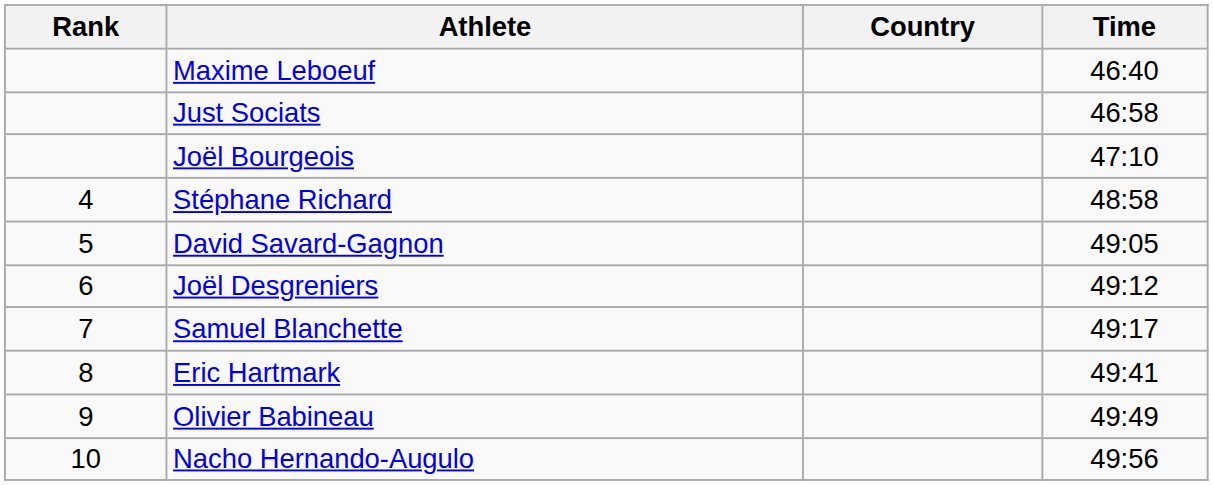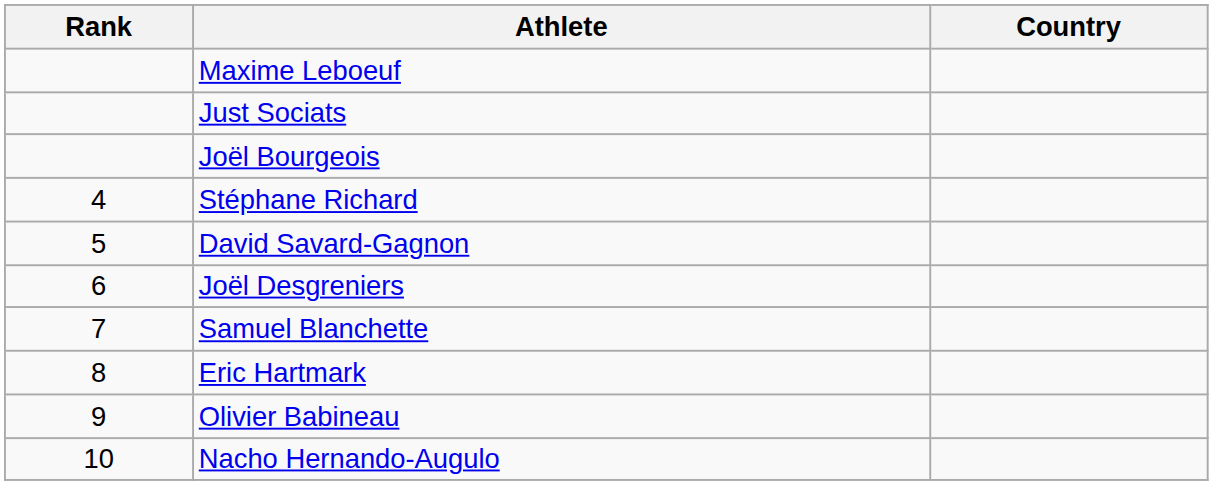- column: Time | 46:40 | 46:58 | 47:10 | 48:58 | 49:05 | 49:12 | 49:17 | 49:41 | 49:49 | 49:56
